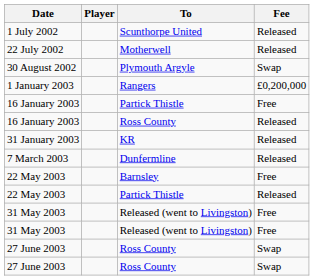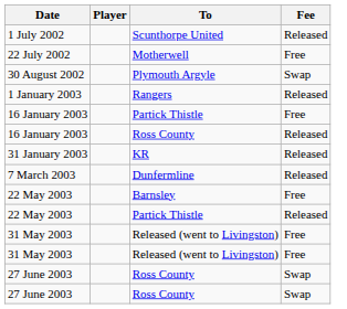22 July 2002 | Fee: Released -> Free
1 January 2003 | Fee: £0,200,000 -> Released
